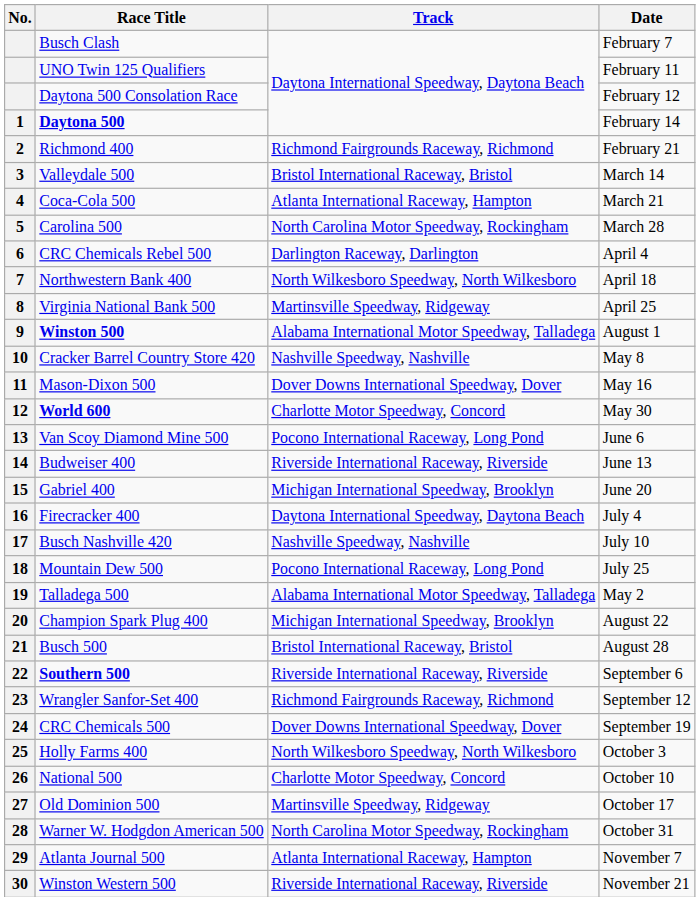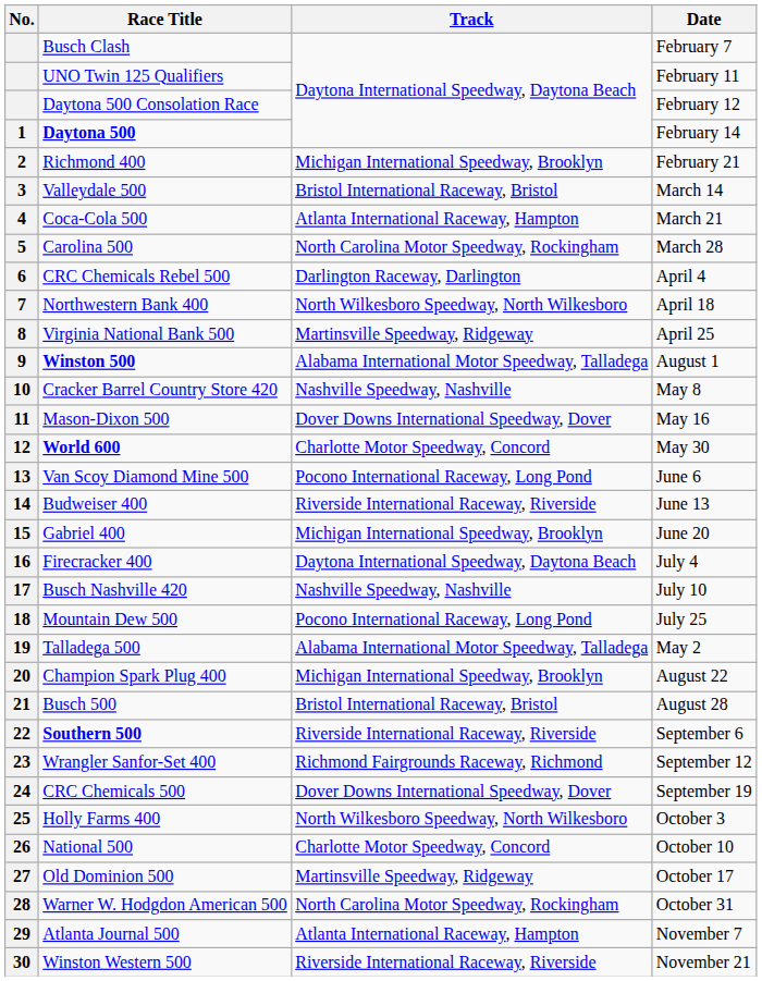Richmond 400 | Track: Richmond Fairgrounds Raceway, Richmond -> Michigan International Speedway, Brooklyn
